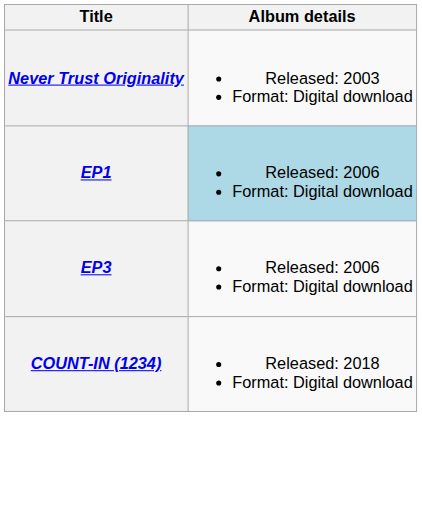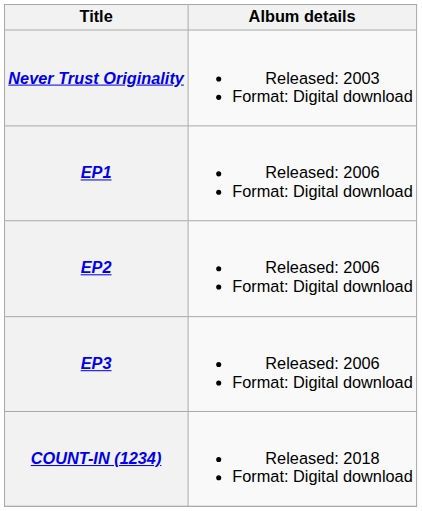EP1 | Album details: lightblue background -> no background
+ row: EP2 | Released: 2006 Format: Digital download
